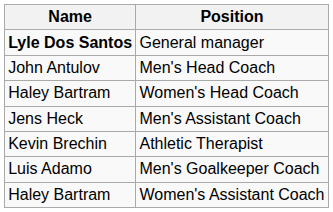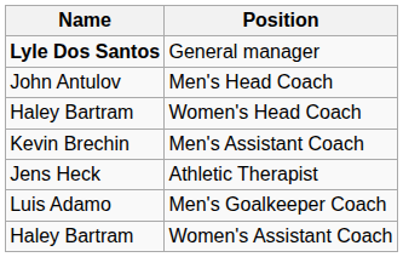Men's Assistant Coach | Name: Jens Heck -> Kevin Brechin
Athletic Therapist | Name: Kevin Brechin -> Jens Heck
